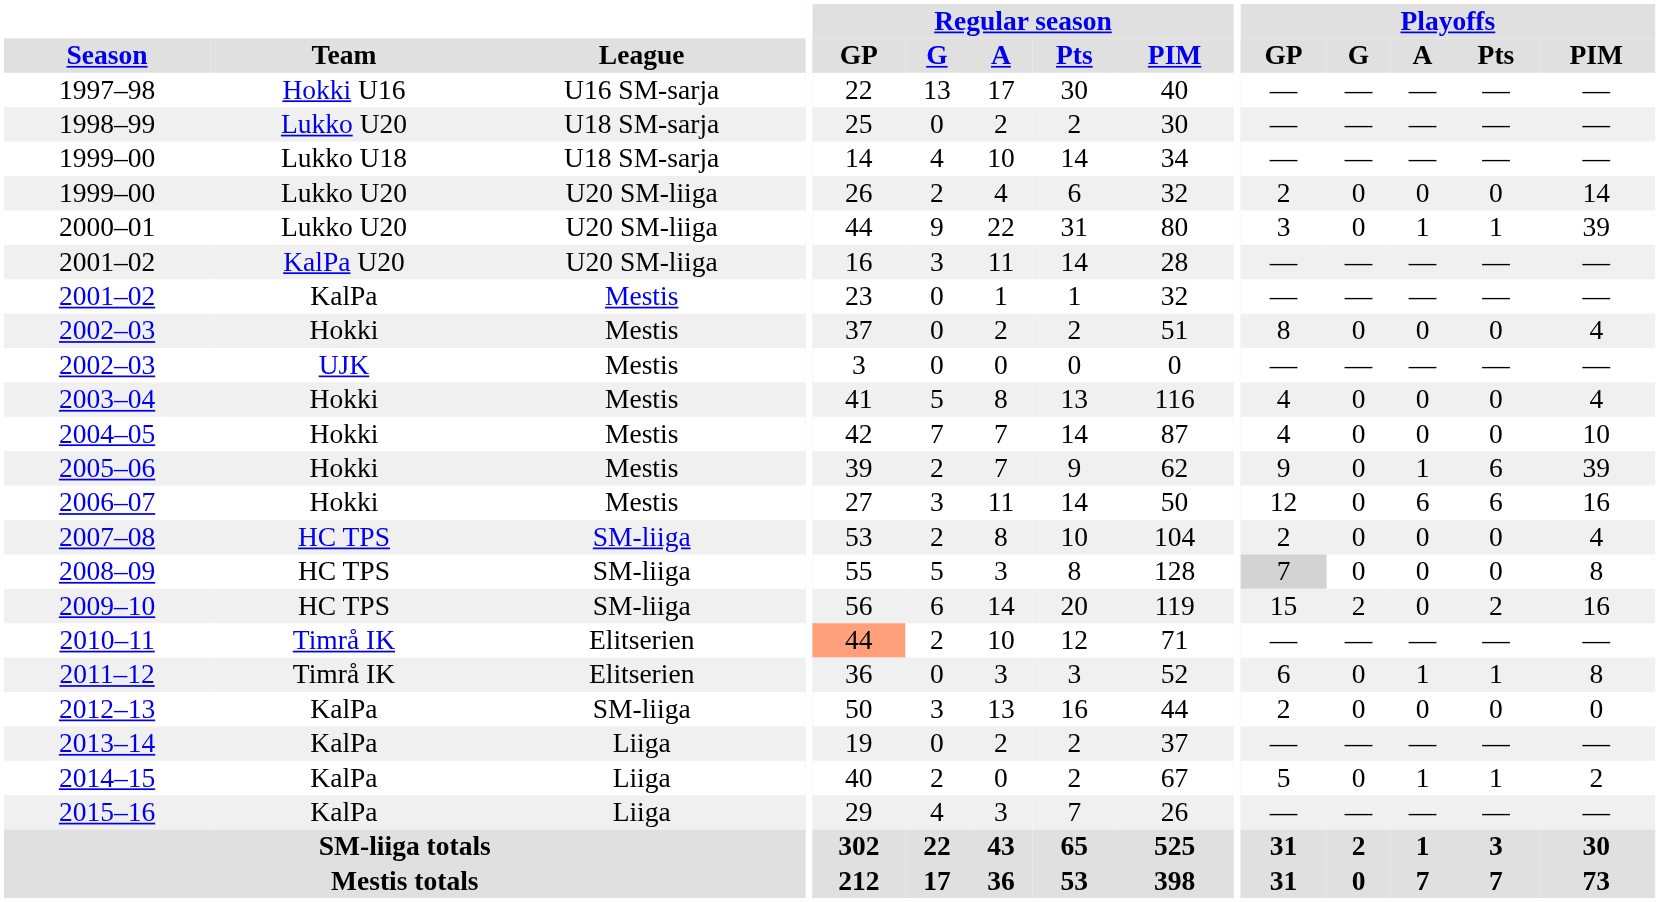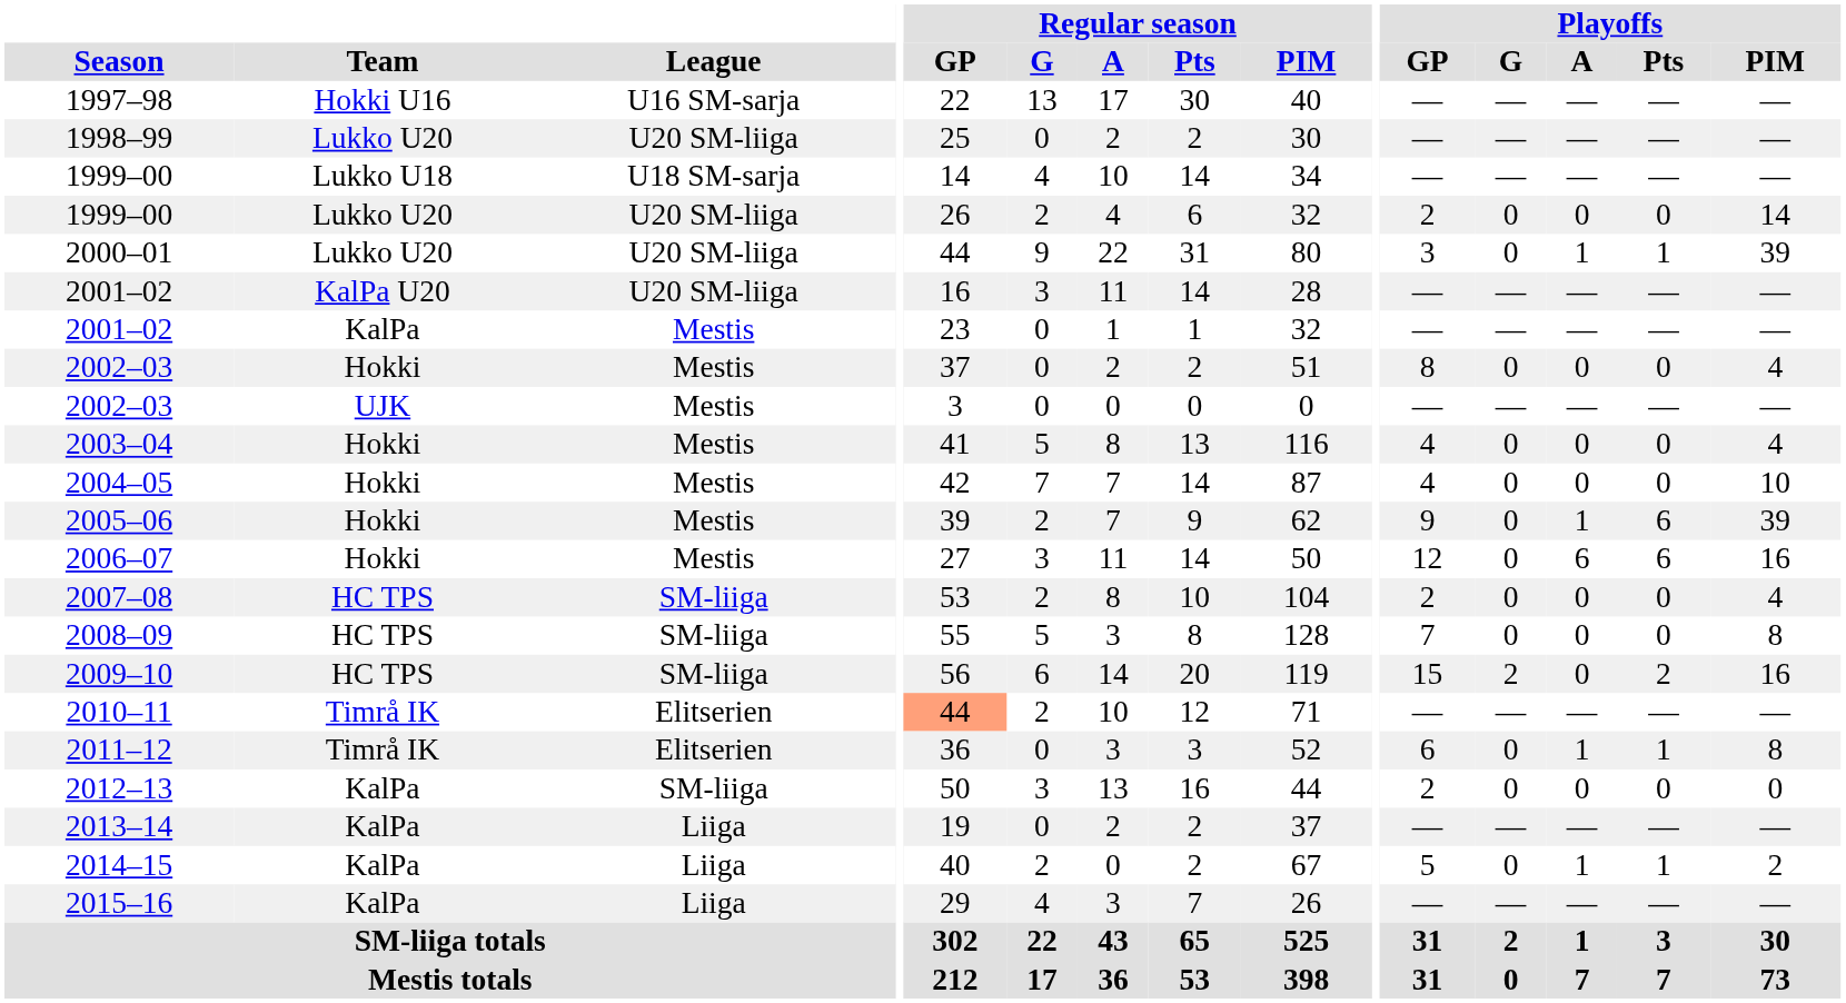1998–99 | League: U18 SM-sarja -> U20 SM-liiga
2008–09 | Playoffs / GP: lightgrey background -> no background
